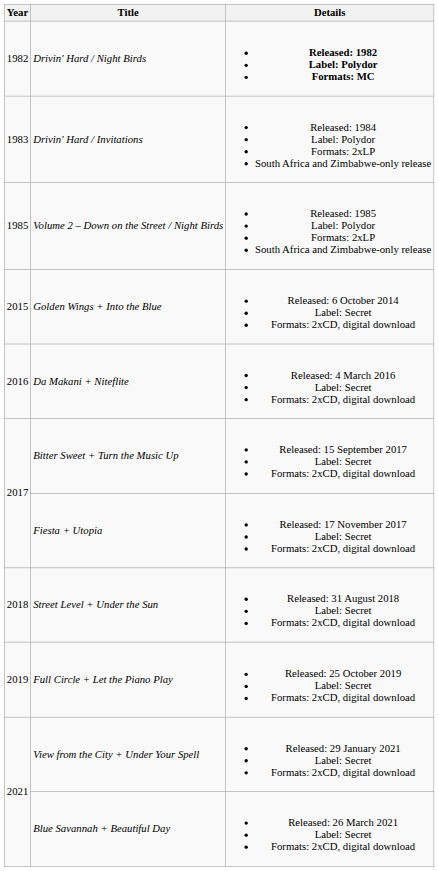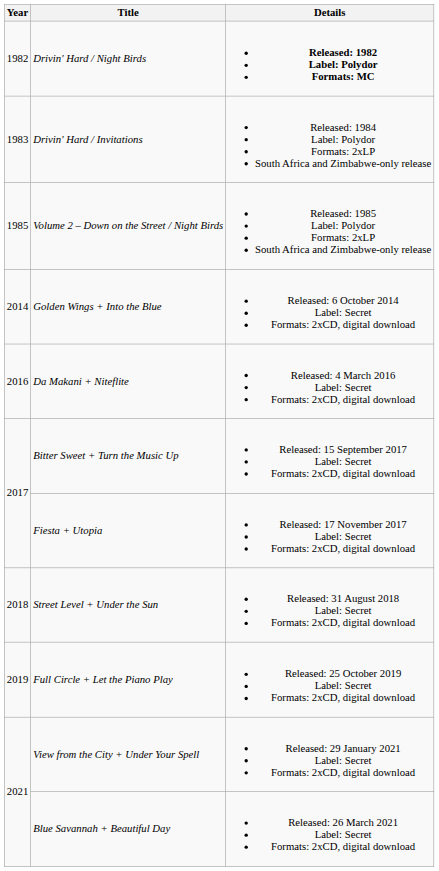Golden Wings + Into the Blue | Year: 2015 -> 2014
